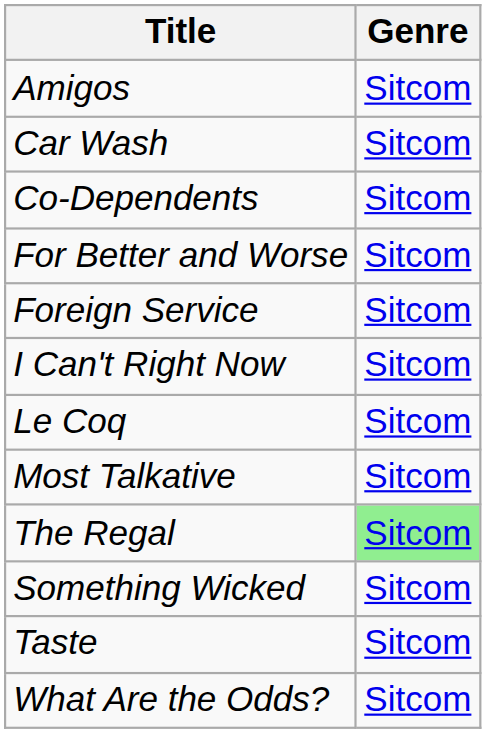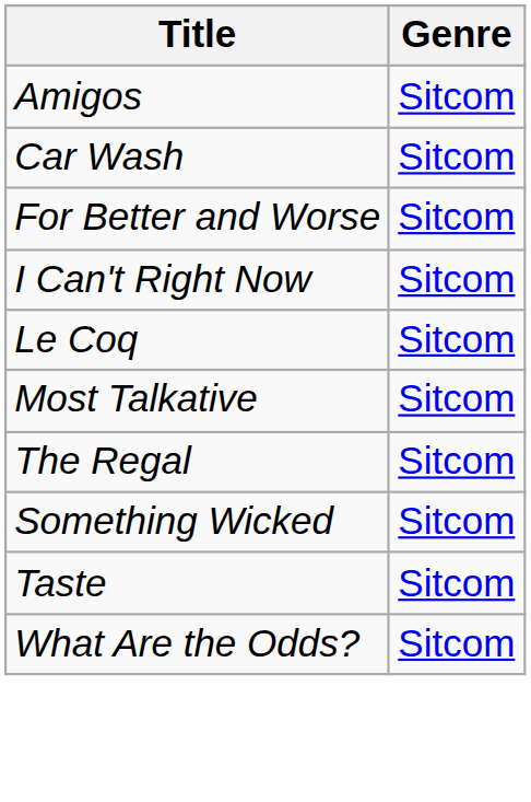- row: Co-Dependents | Sitcom
- row: Foreign Service | Sitcom
The Regal | Genre: lightgreen background -> no background
